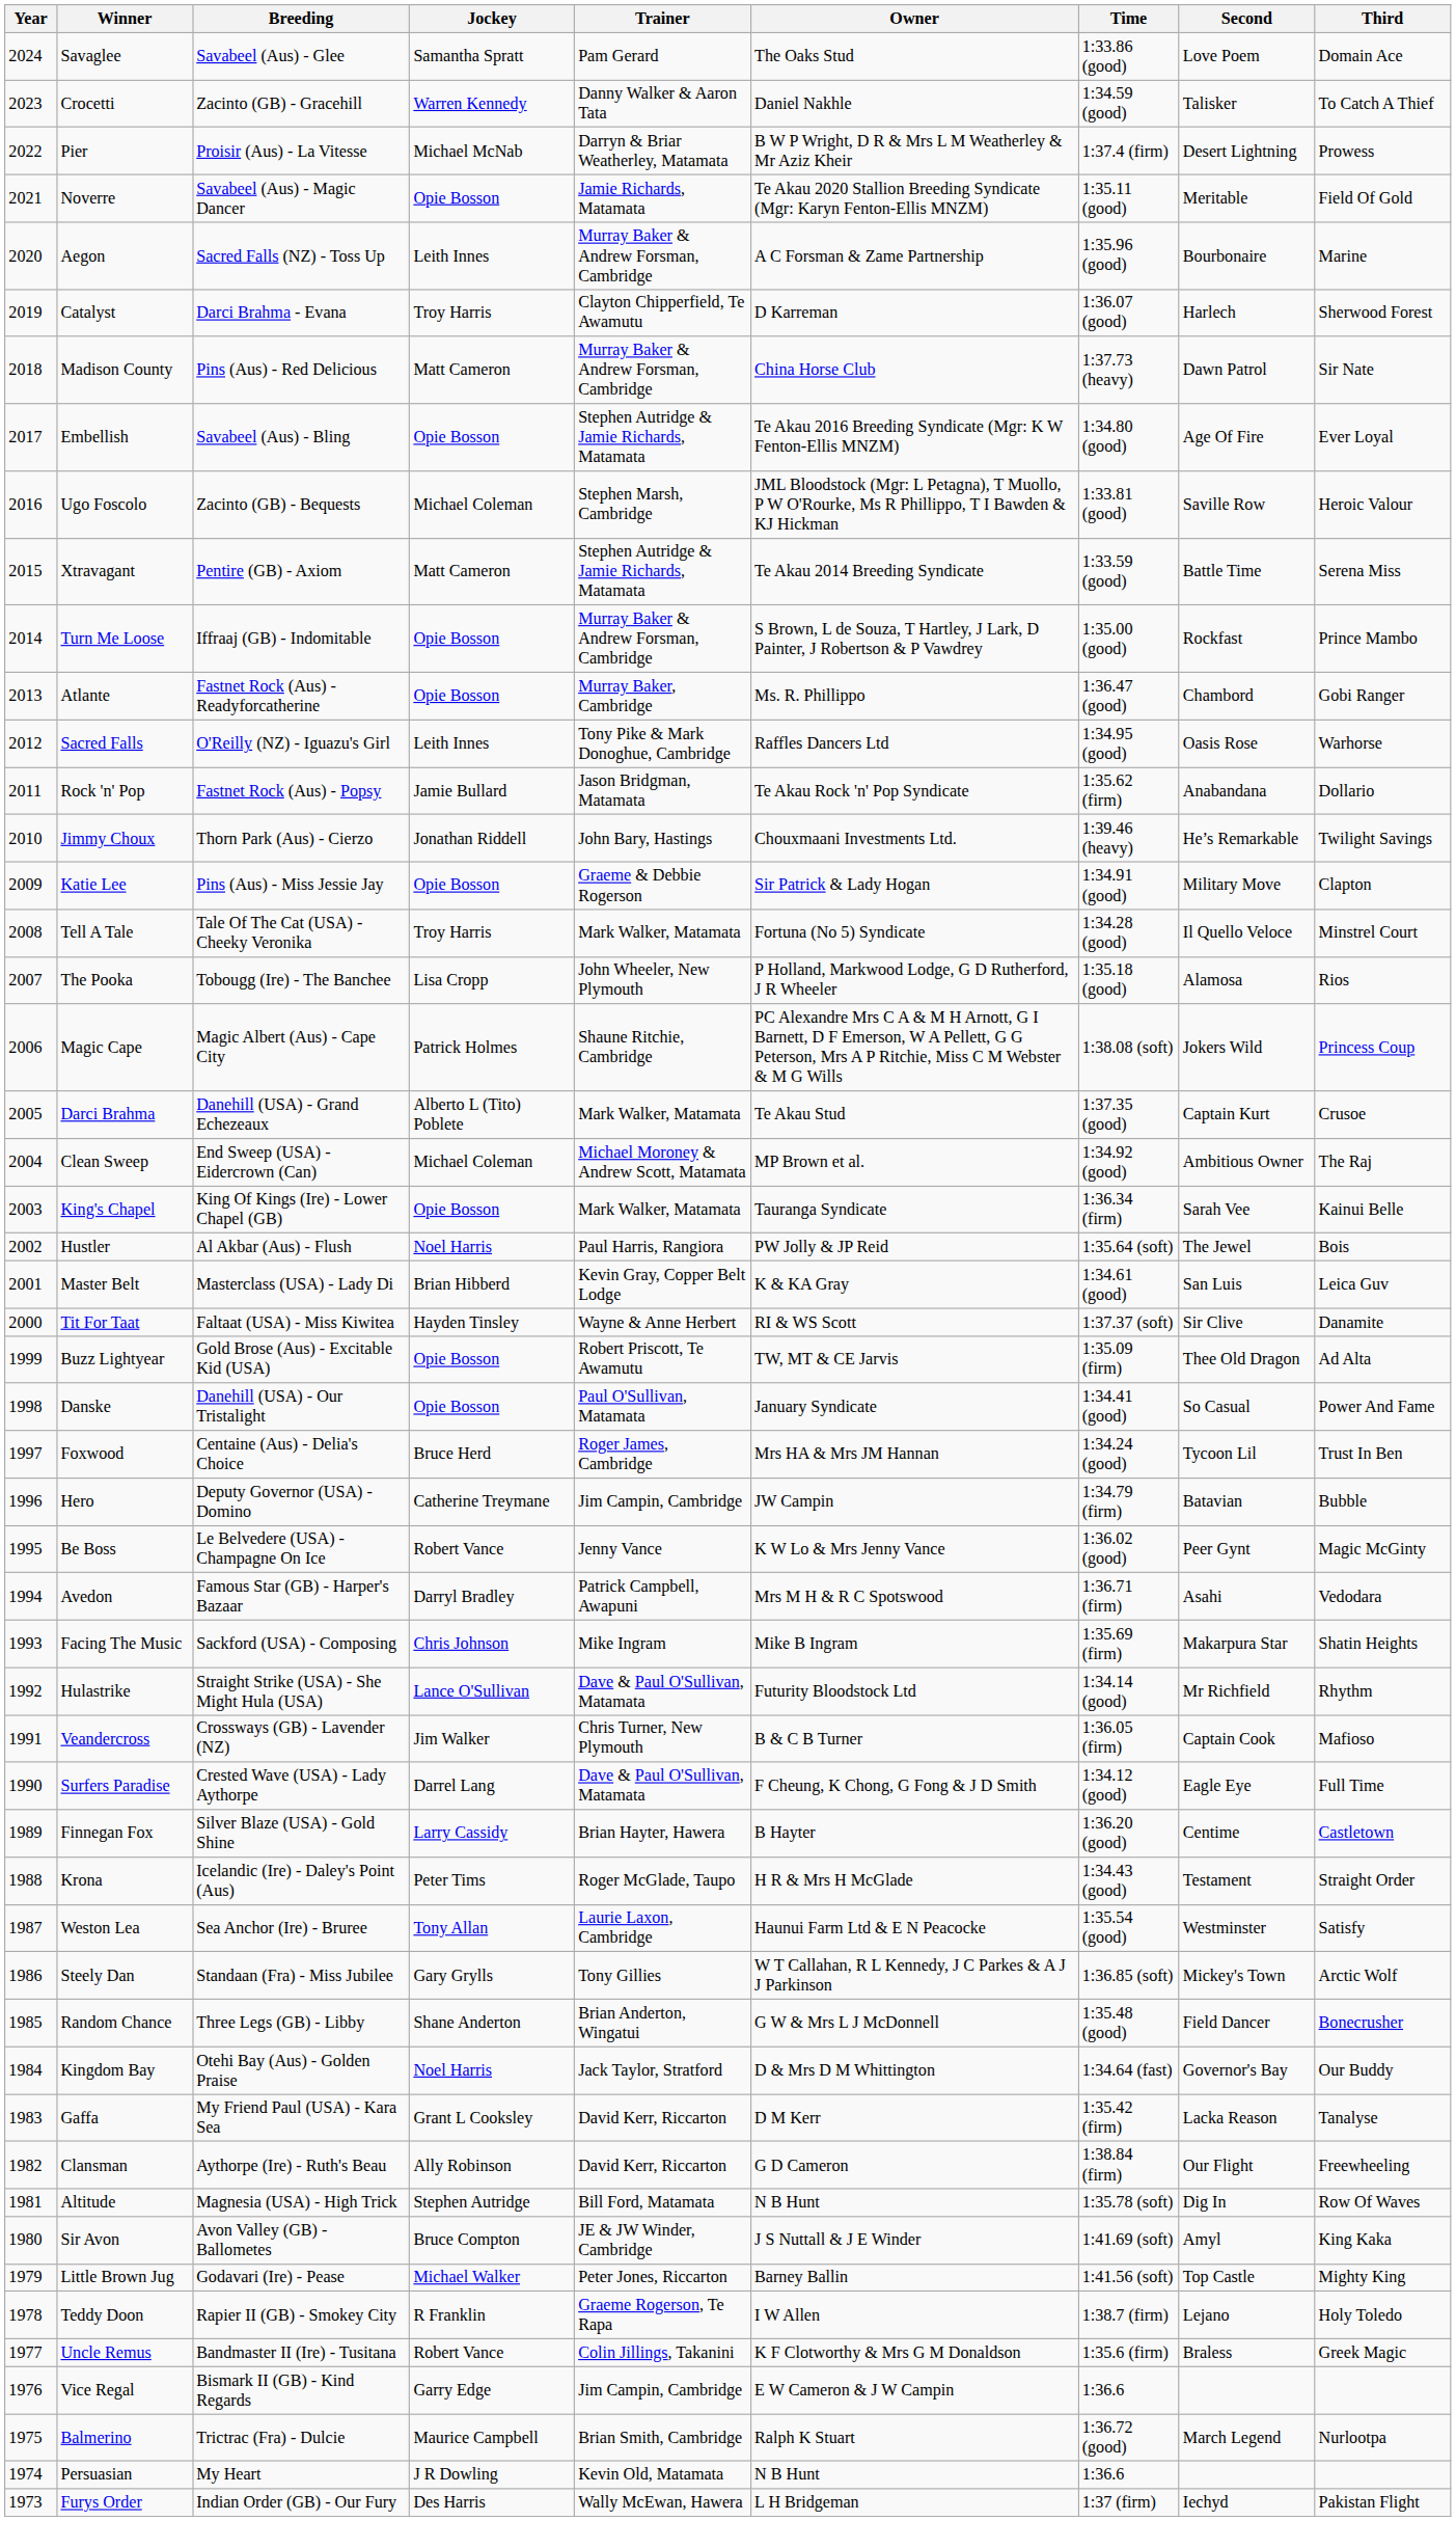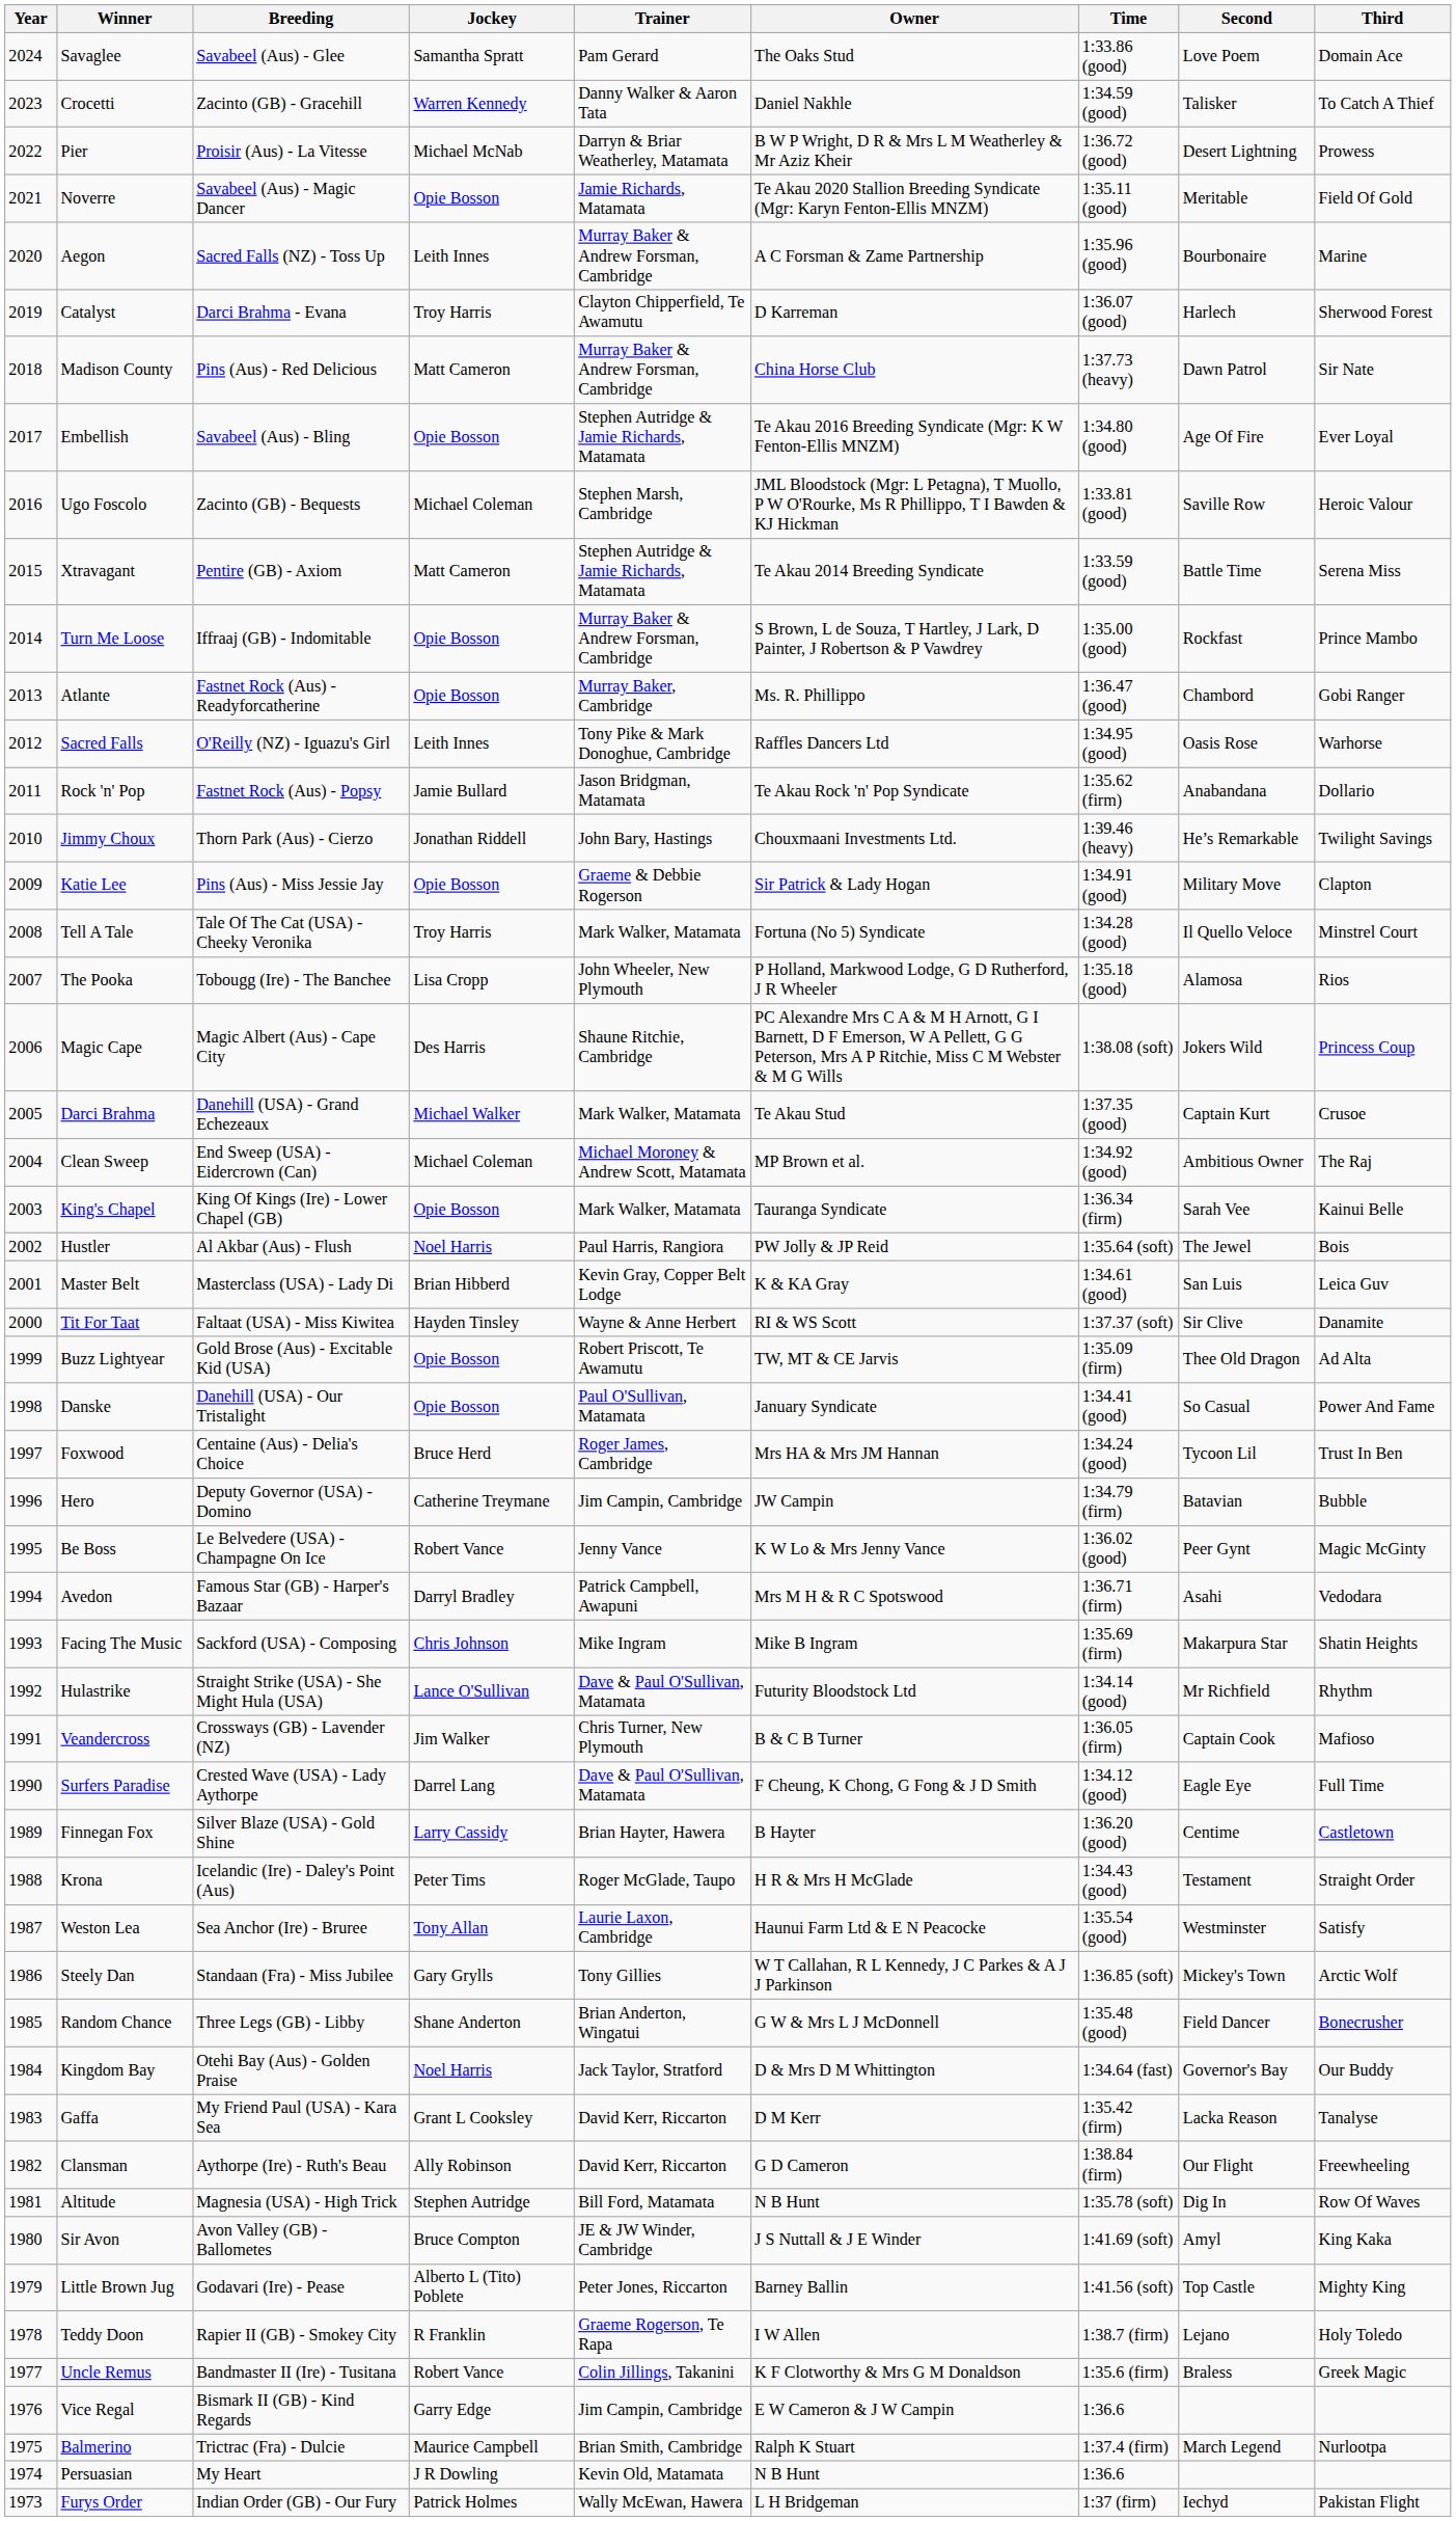Pier | Time: 1:37.4 (firm) -> 1:36.72 (good)
Magic Cape | Jockey: Patrick Holmes -> Des Harris
Darci Brahma | Jockey: Alberto L (Tito) Poblete -> Michael Walker
Little Brown Jug | Jockey: Michael Walker -> Alberto L (Tito) Poblete
Balmerino | Time: 1:36.72 (good) -> 1:37.4 (firm)
Furys Order | Jockey: Des Harris -> Patrick Holmes
